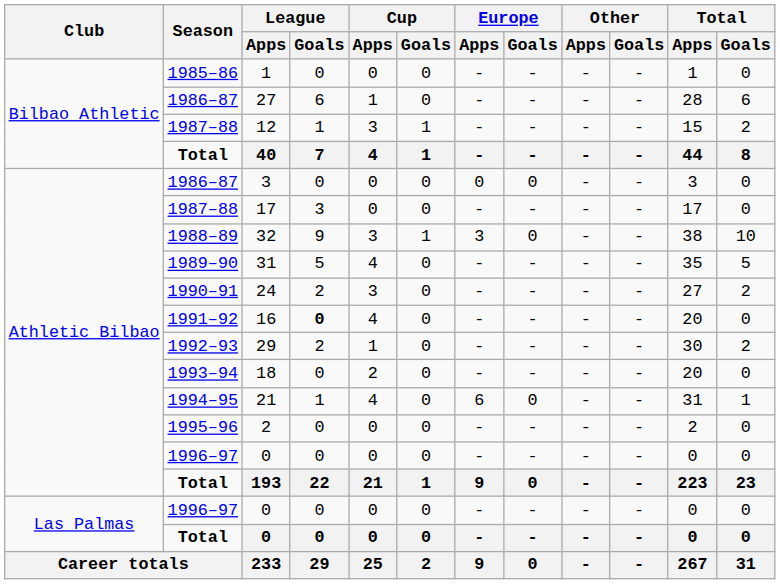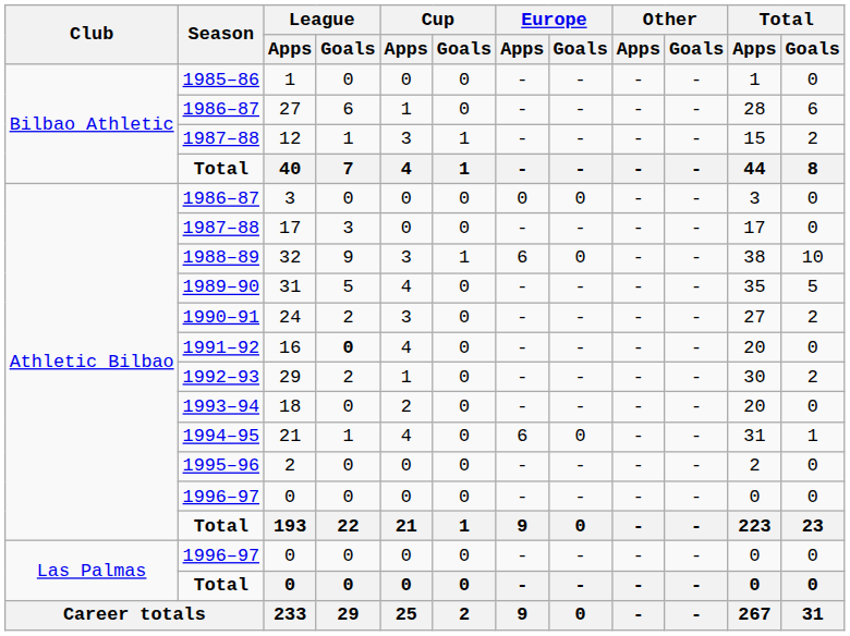32 | Europe / Goals: 3 -> 6
